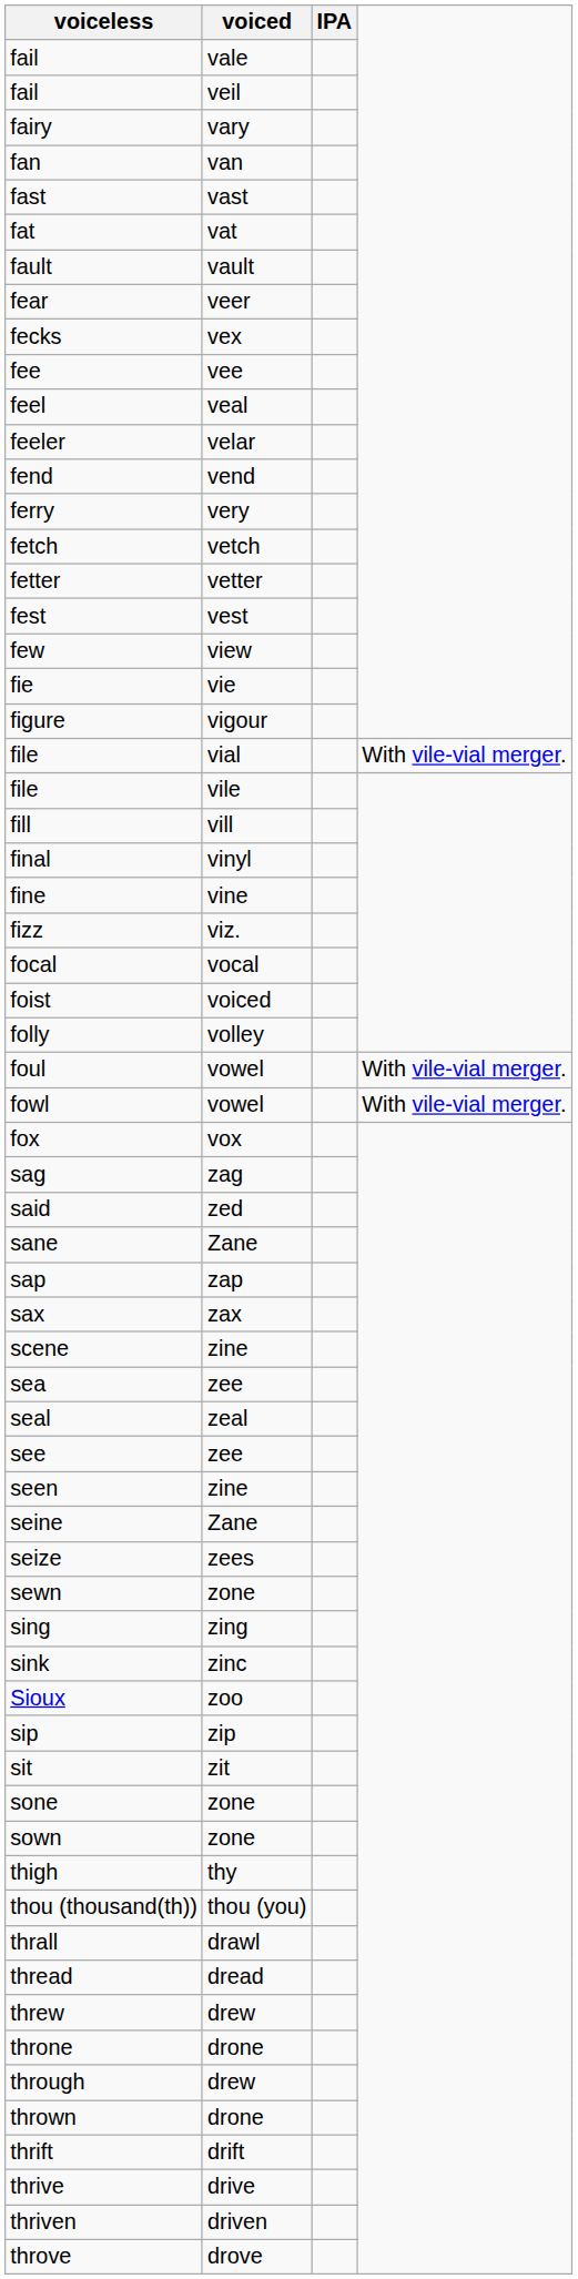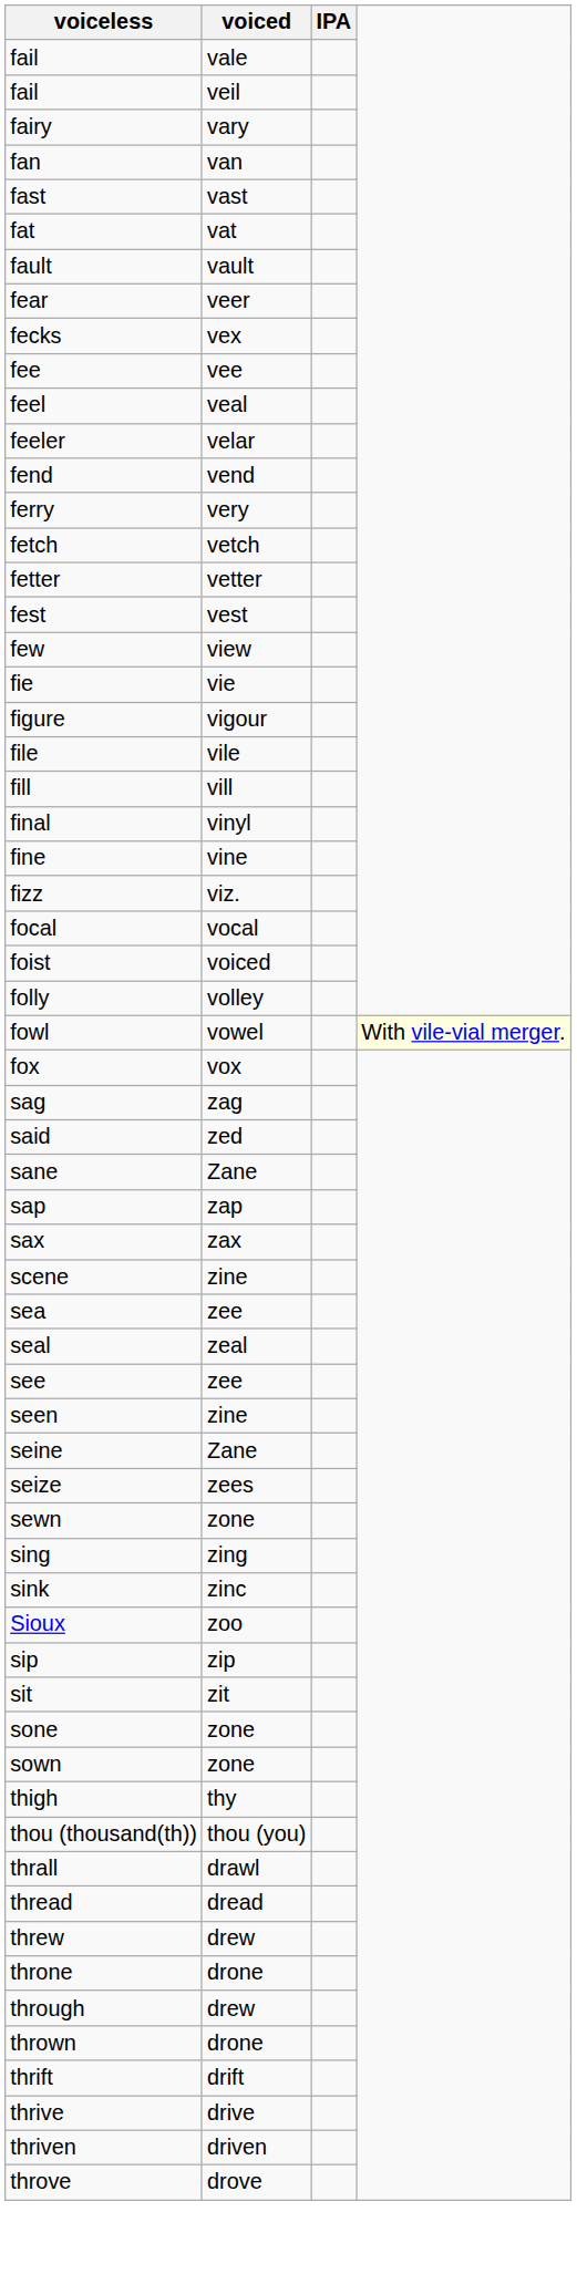- row: file | vial | With vile-vial merger.
- row: foul | vowel | With vile-vial merger.
fowl | column 4: no background -> lightyellow background
